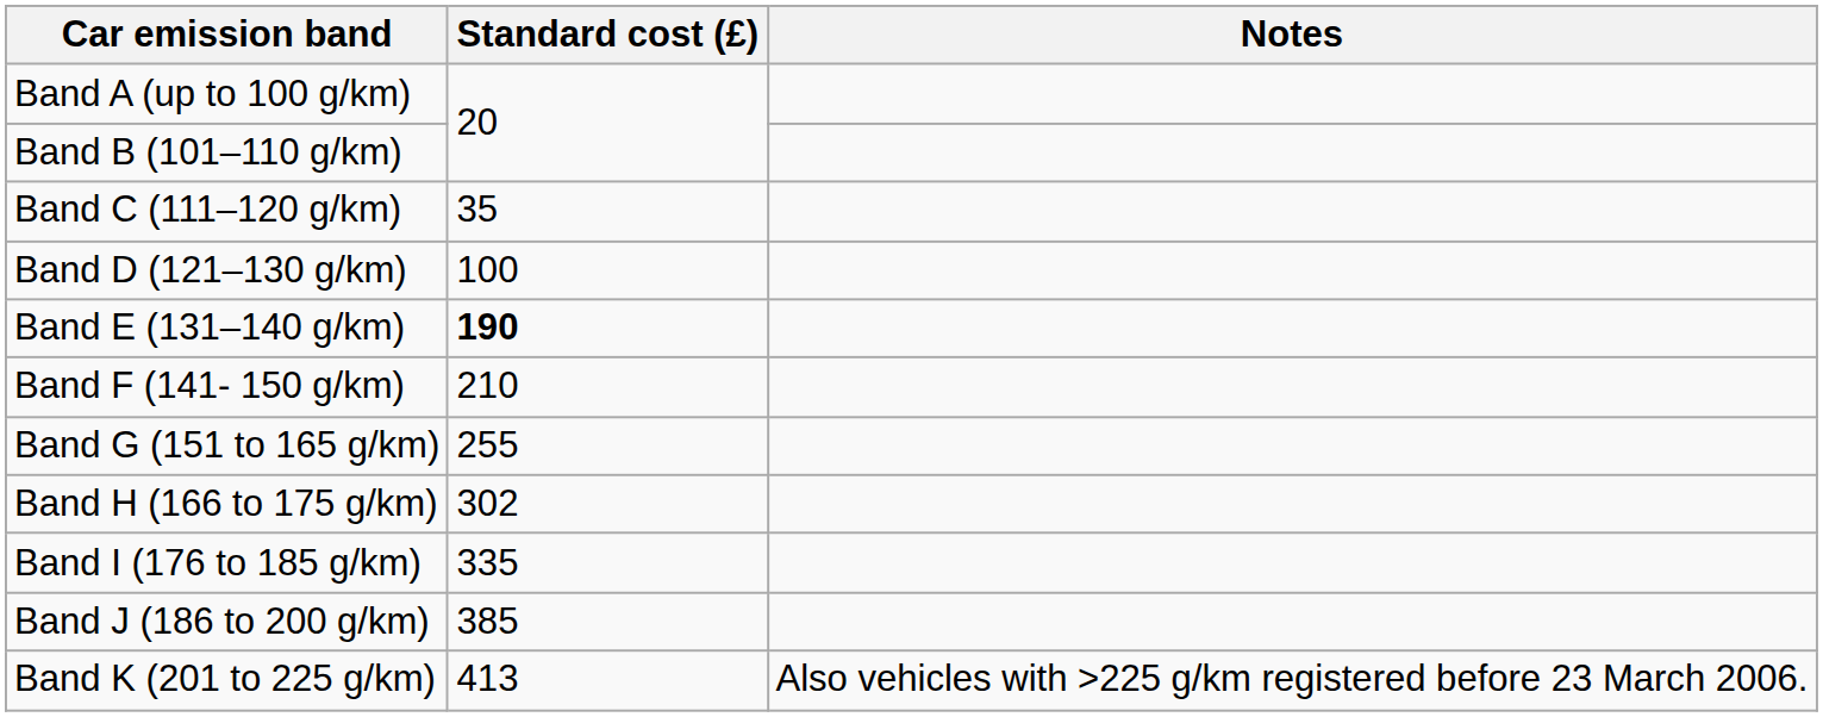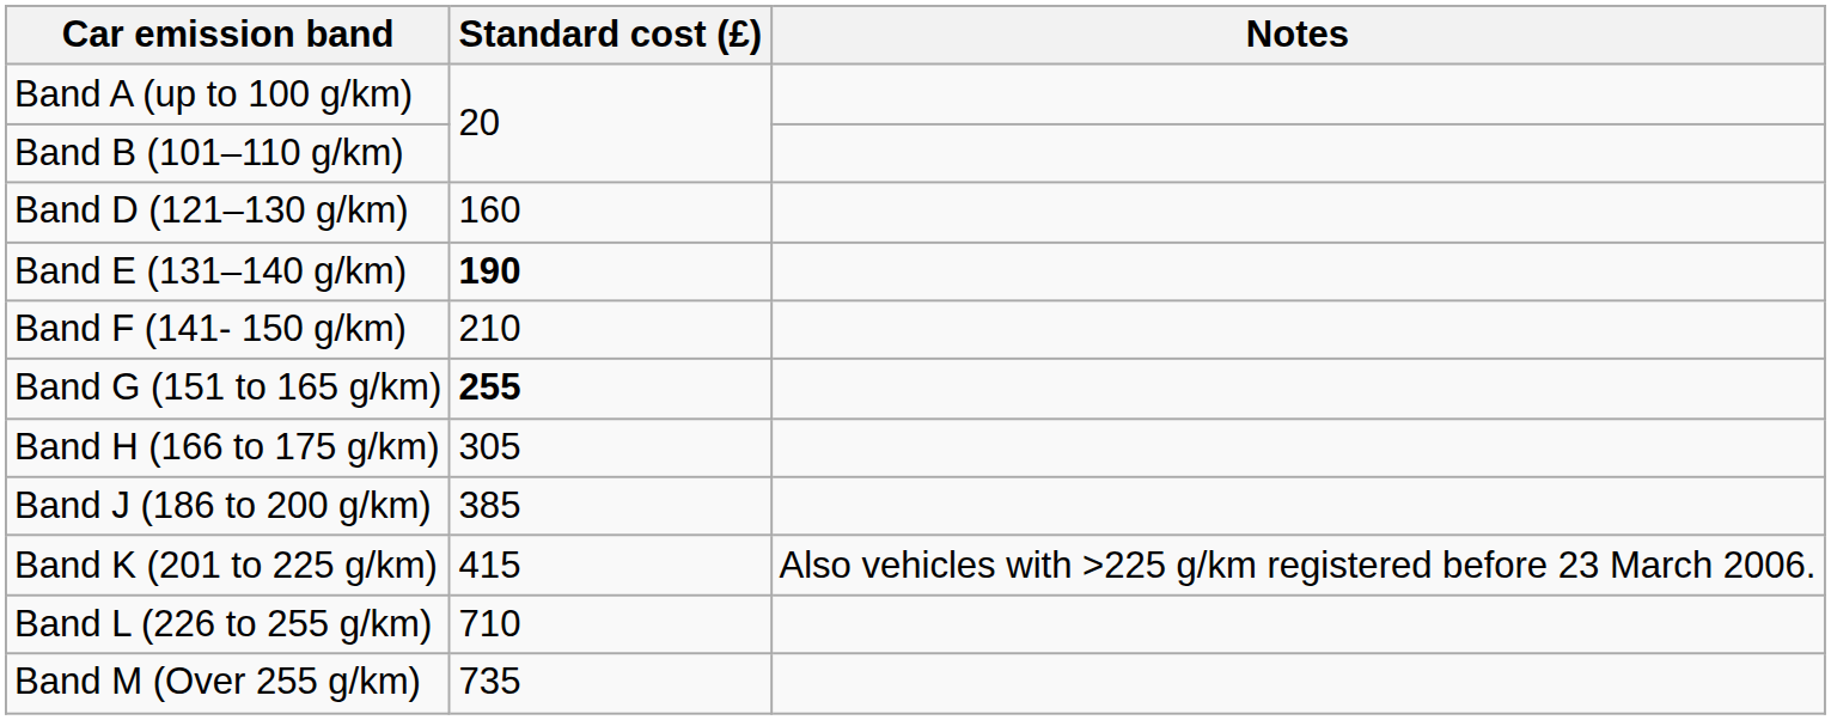- row: Band C (111–120 g/km) | 35
Band D (121–130 g/km) | Standard cost (£): 100 -> 160
Band G (151 to 165 g/km) | Standard cost (£): normal -> bold
Band H (166 to 175 g/km) | Standard cost (£): 302 -> 305
- row: Band I (176 to 185 g/km) | 335
Band K (201 to 225 g/km) | Standard cost (£): 413 -> 415
+ row: Band L (226 to 255 g/km) | 710
+ row: Band M (Over 255 g/km) | 735
